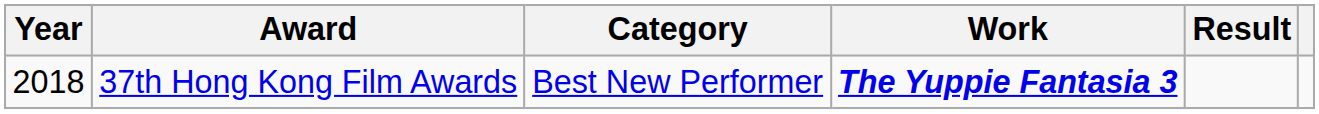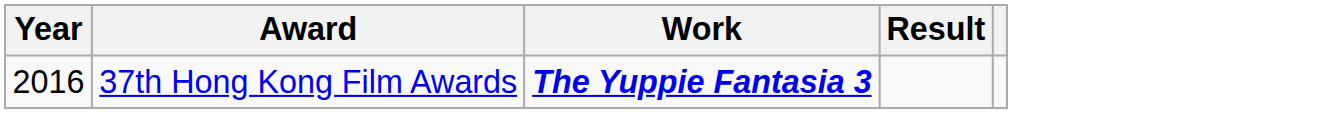- column: Category | Best New Performer
37th Hong Kong Film Awards | Year: 2018 -> 2016
